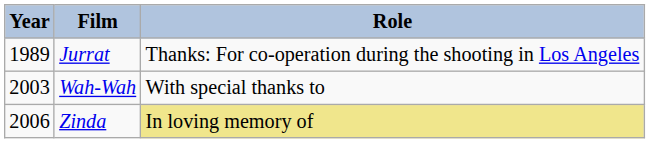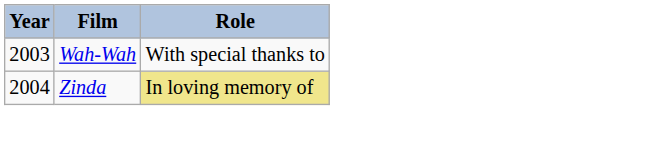- row: 1989 | Jurrat | Thanks: For co-operation during the shooting in Los Angeles
Zinda | Year: 2006 -> 2004
